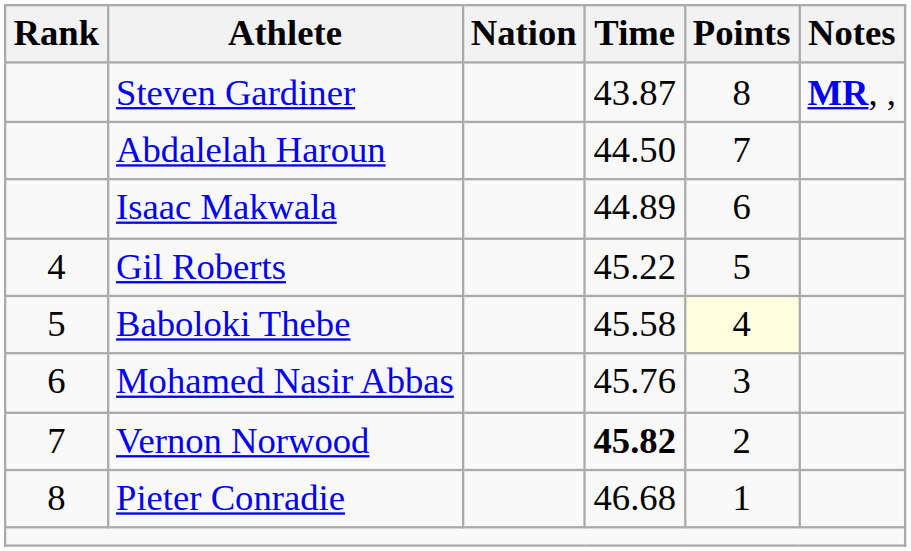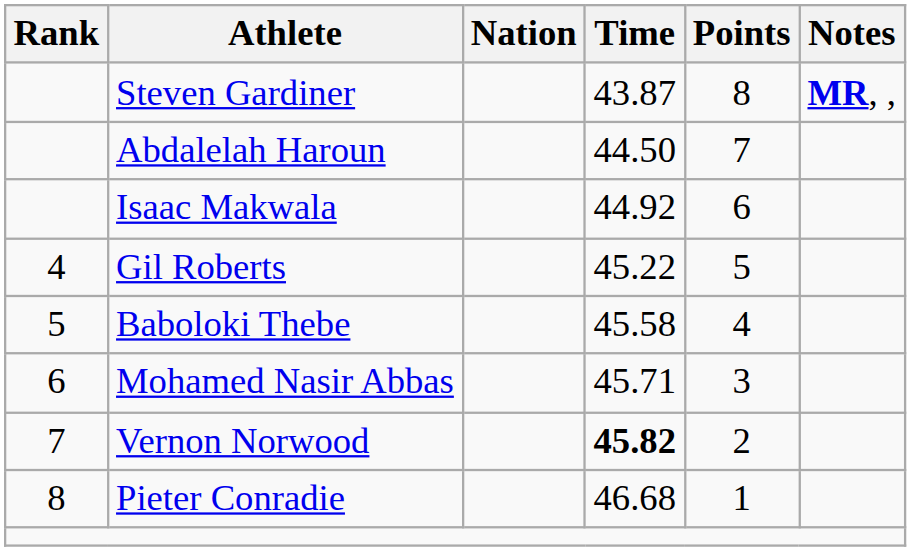Isaac Makwala | Time: 44.89 -> 44.92
Baboloki Thebe | Points: lightyellow background -> no background
Mohamed Nasir Abbas | Time: 45.76 -> 45.71
